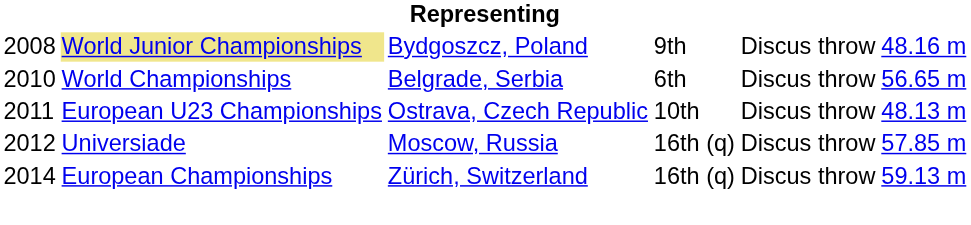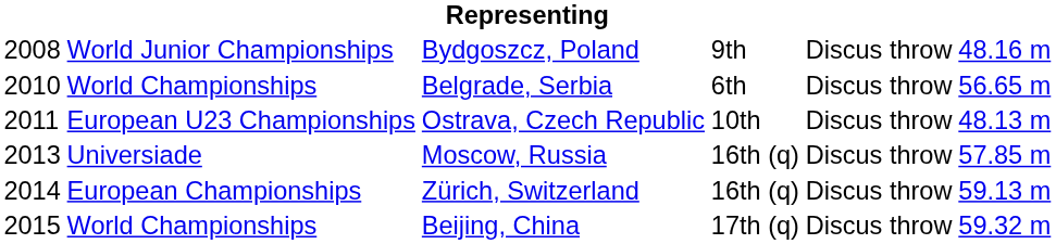Bydgoszcz, Poland | column 2: khaki background -> no background
Moscow, Russia | column 1: 2012 -> 2013
+ row: 2015 | World Championships | Beijing, China | 17th (q) | Discus throw | 59.32 m
